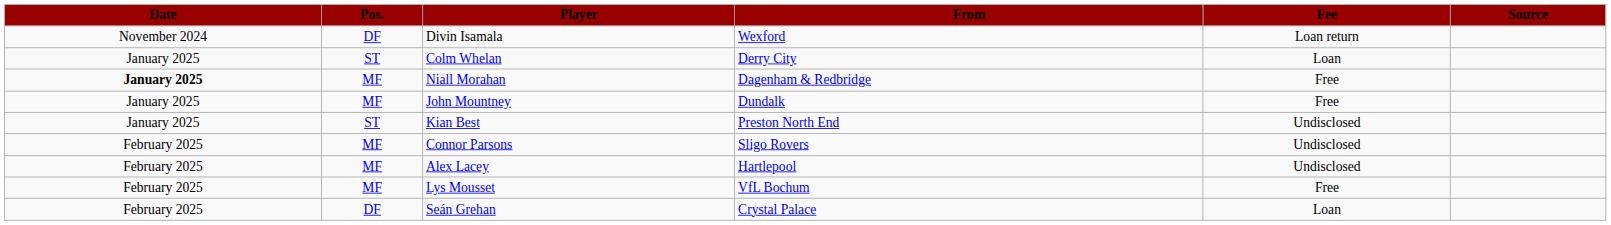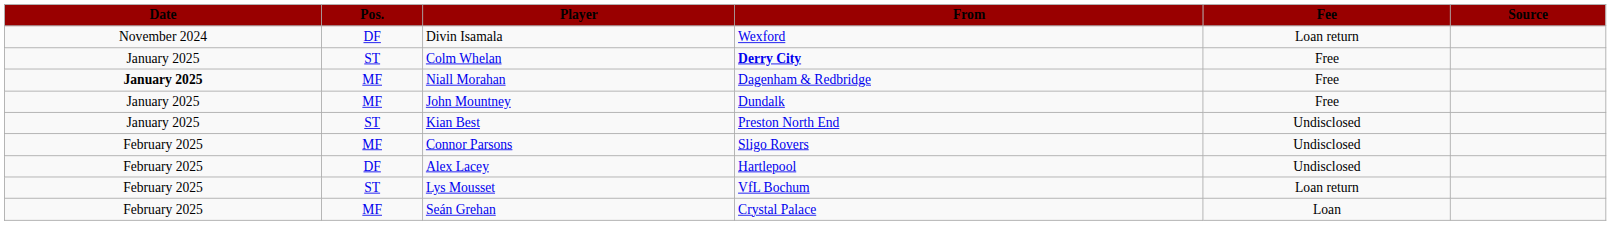Colm Whelan | From: normal -> bold
Colm Whelan | Fee: Loan -> Free
Alex Lacey | Pos.: MF -> DF
Lys Mousset | Pos.: MF -> ST
Lys Mousset | Fee: Free -> Loan return
Seán Grehan | Pos.: DF -> MF
